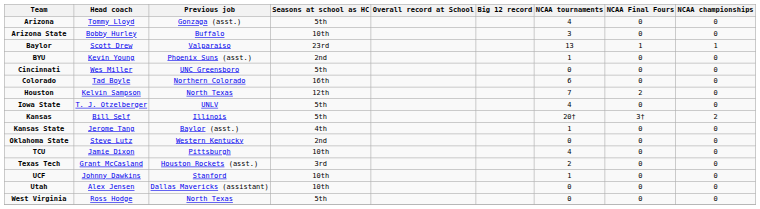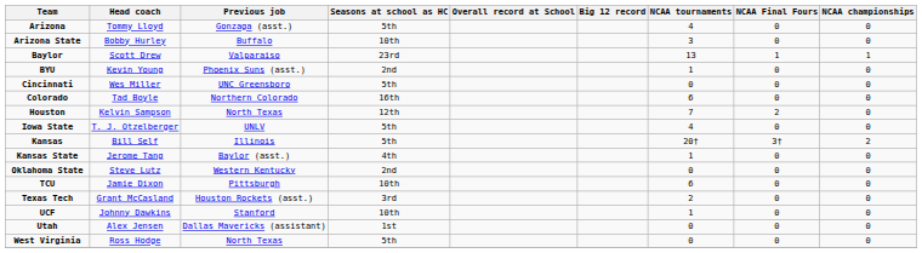TCU | NCAA tournaments: 4 -> 6
Utah | Seasons at school as HC: 10th -> 1st
